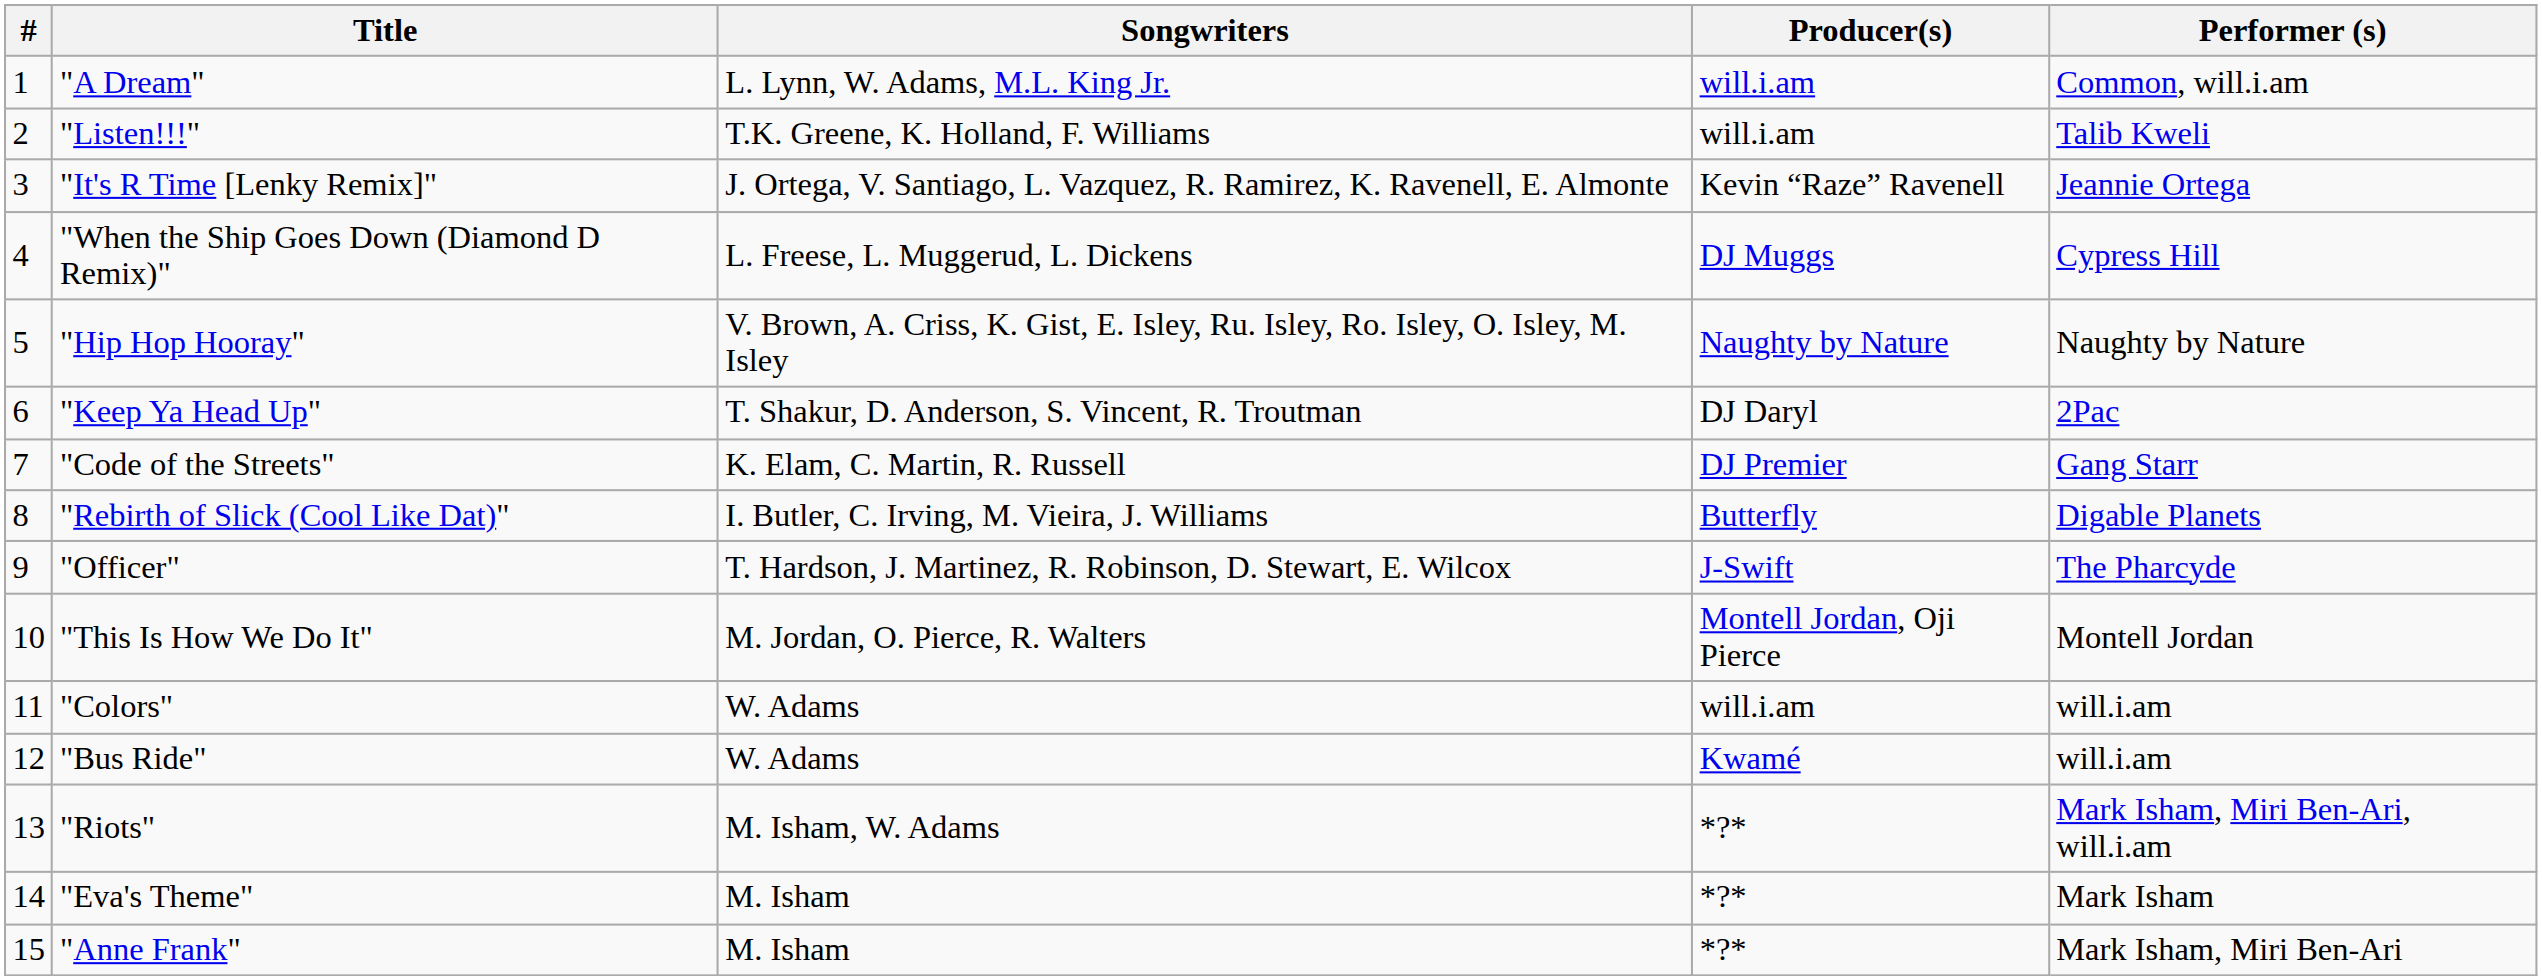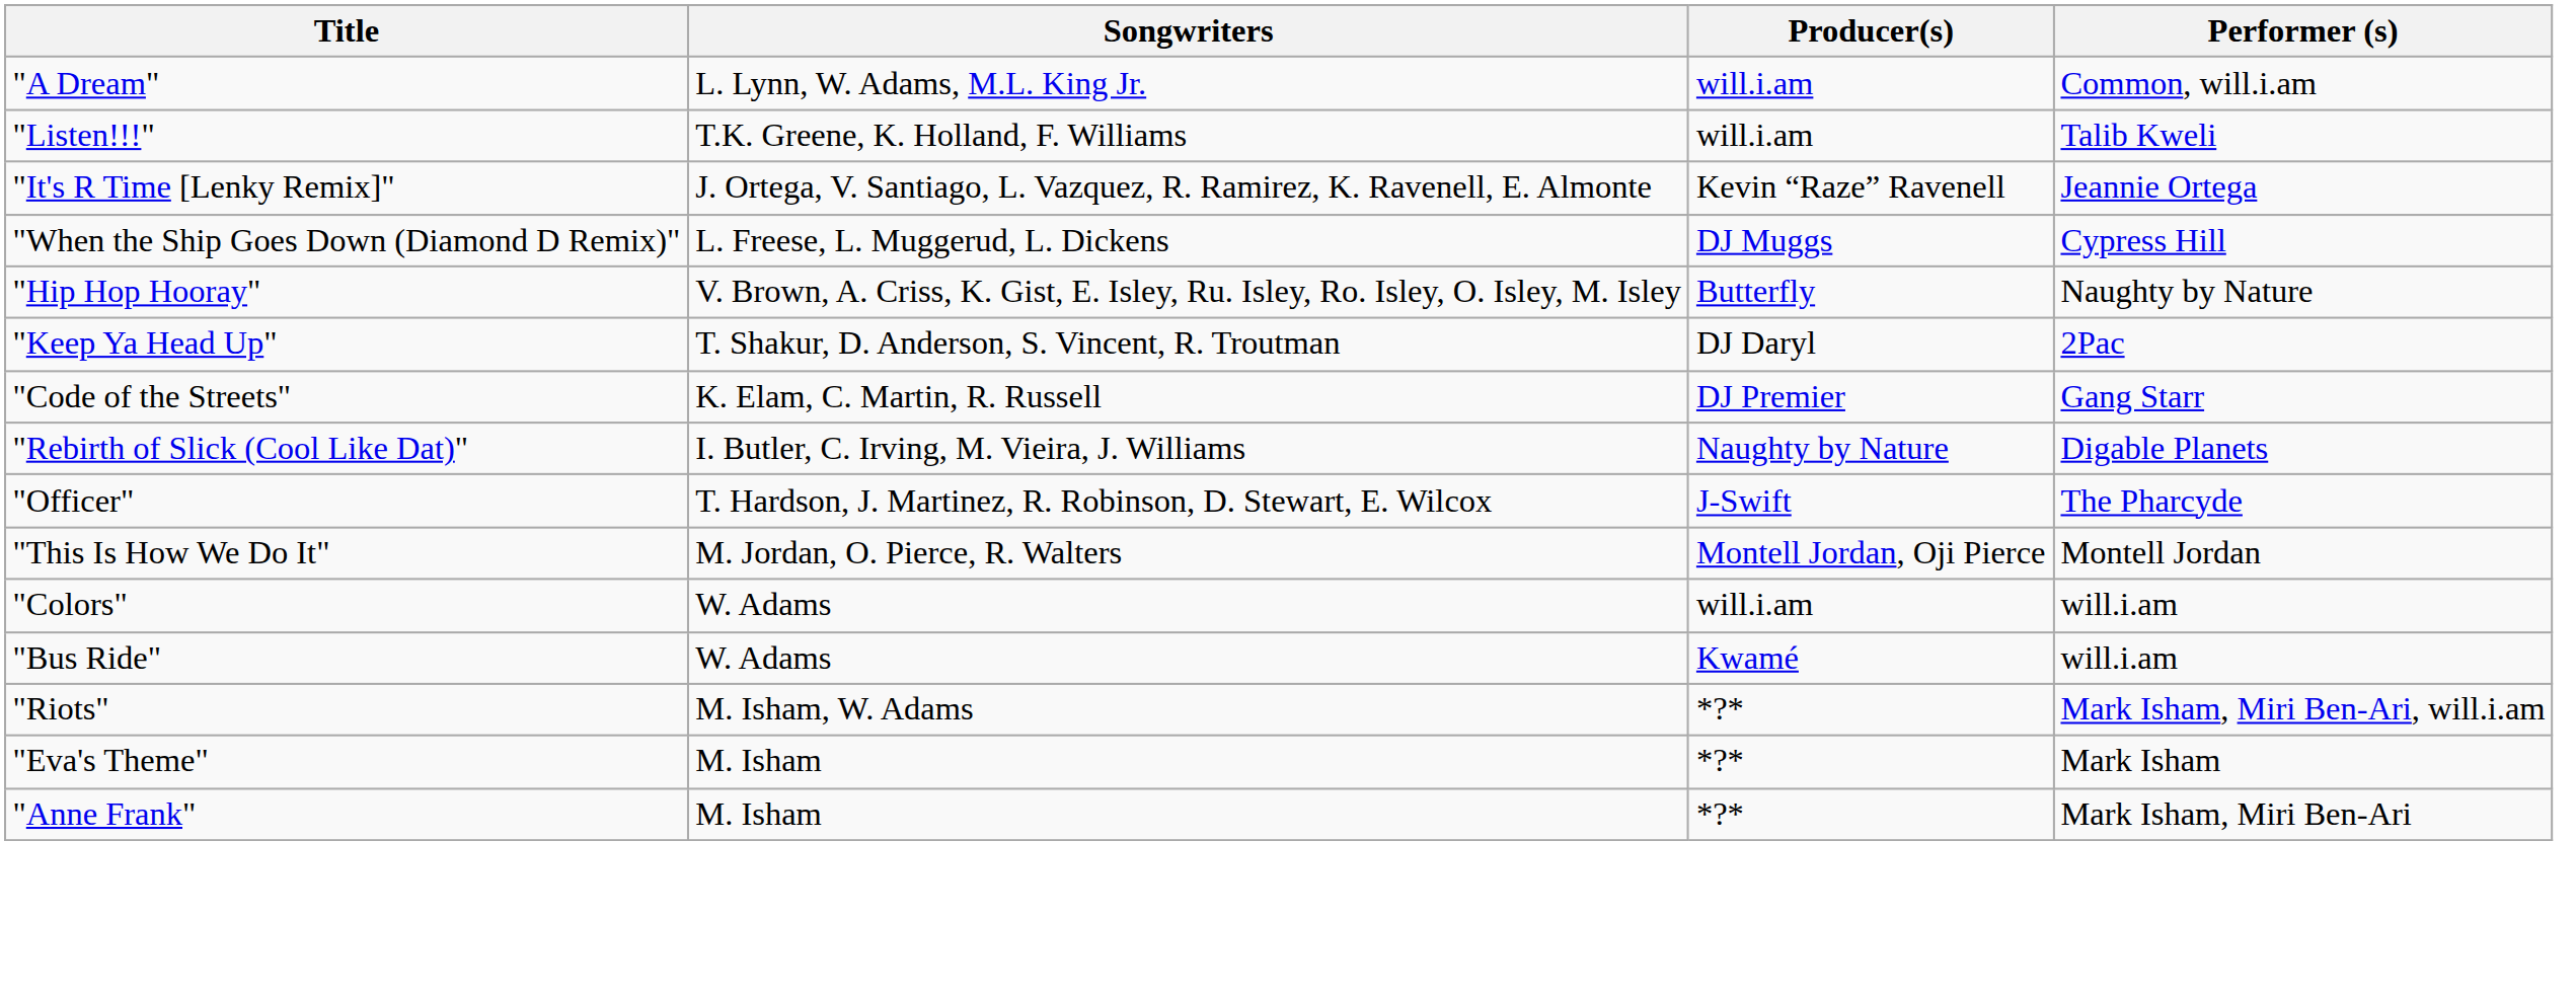- column: # | 1 | 2 | 3 | 4 | 5 | 6 | 7 | 8 | 9 | 10 | 11 | 12 | 13 | 14 | 15
"Hip Hop Hooray" | Producer(s): Naughty by Nature -> Butterfly
"Rebirth of Slick (Cool Like Dat)" | Producer(s): Butterfly -> Naughty by Nature
